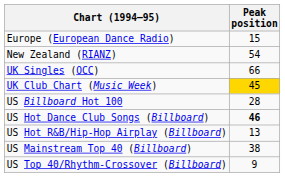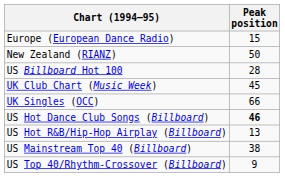New Zealand (RIANZ) | Peak position: 54 -> 50
rows swapped: UK Singles (OCC) <-> US Billboard Hot 100
UK Club Chart (Music Week) | Peak position: gold background -> no background
